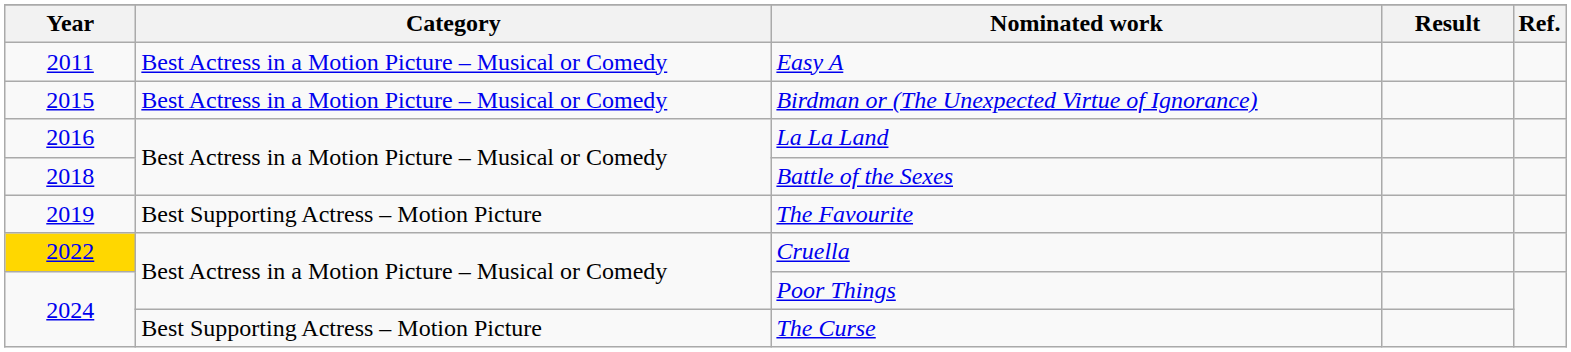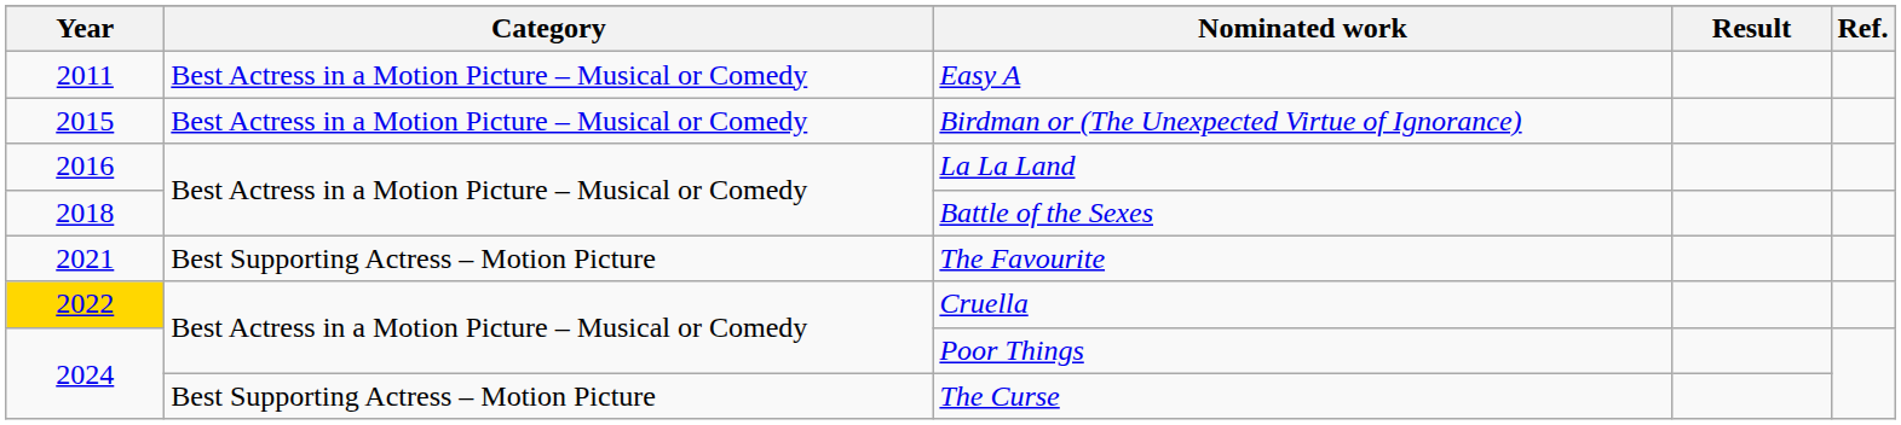The Favourite | Year: 2019 -> 2021
